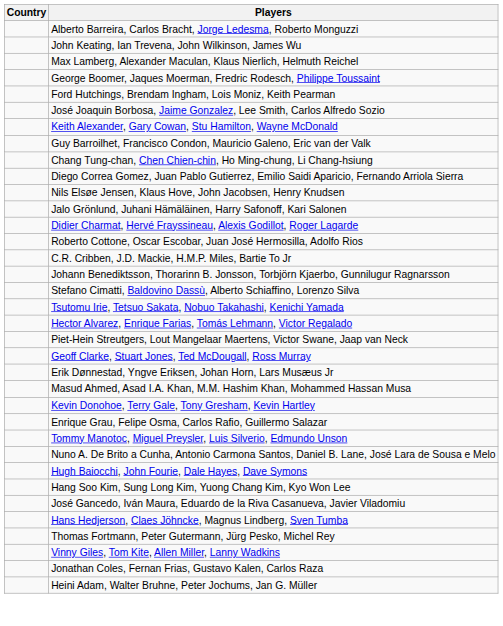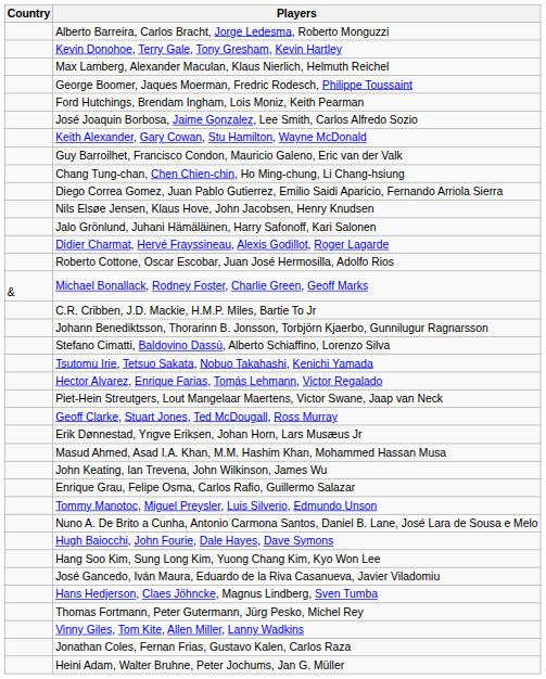rows swapped: Kevin Donohoe, Terry Gale, Tony Gresham, Kevin Hartley <-> John Keating, Ian Trevena, John Wilkinson, James Wu
+ row: & | Michael Bonallack, Rodney Foster, Charlie Green, Geoff Marks
